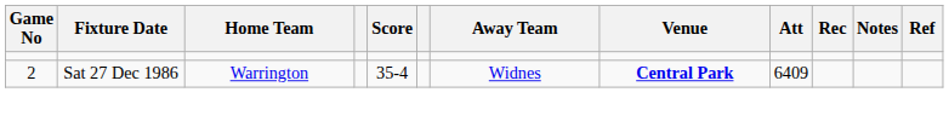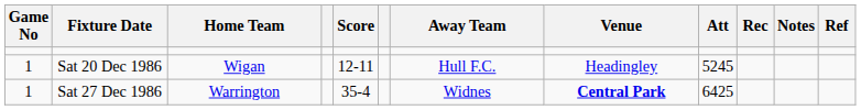+ row: 1 | Sat 20 Dec 1986 | Wigan | 12-11 | Hull F.C. | Headingley | 5245
Sat 27 Dec 1986 | Game No: 2 -> 1
Sat 27 Dec 1986 | Att: 6409 -> 6425
